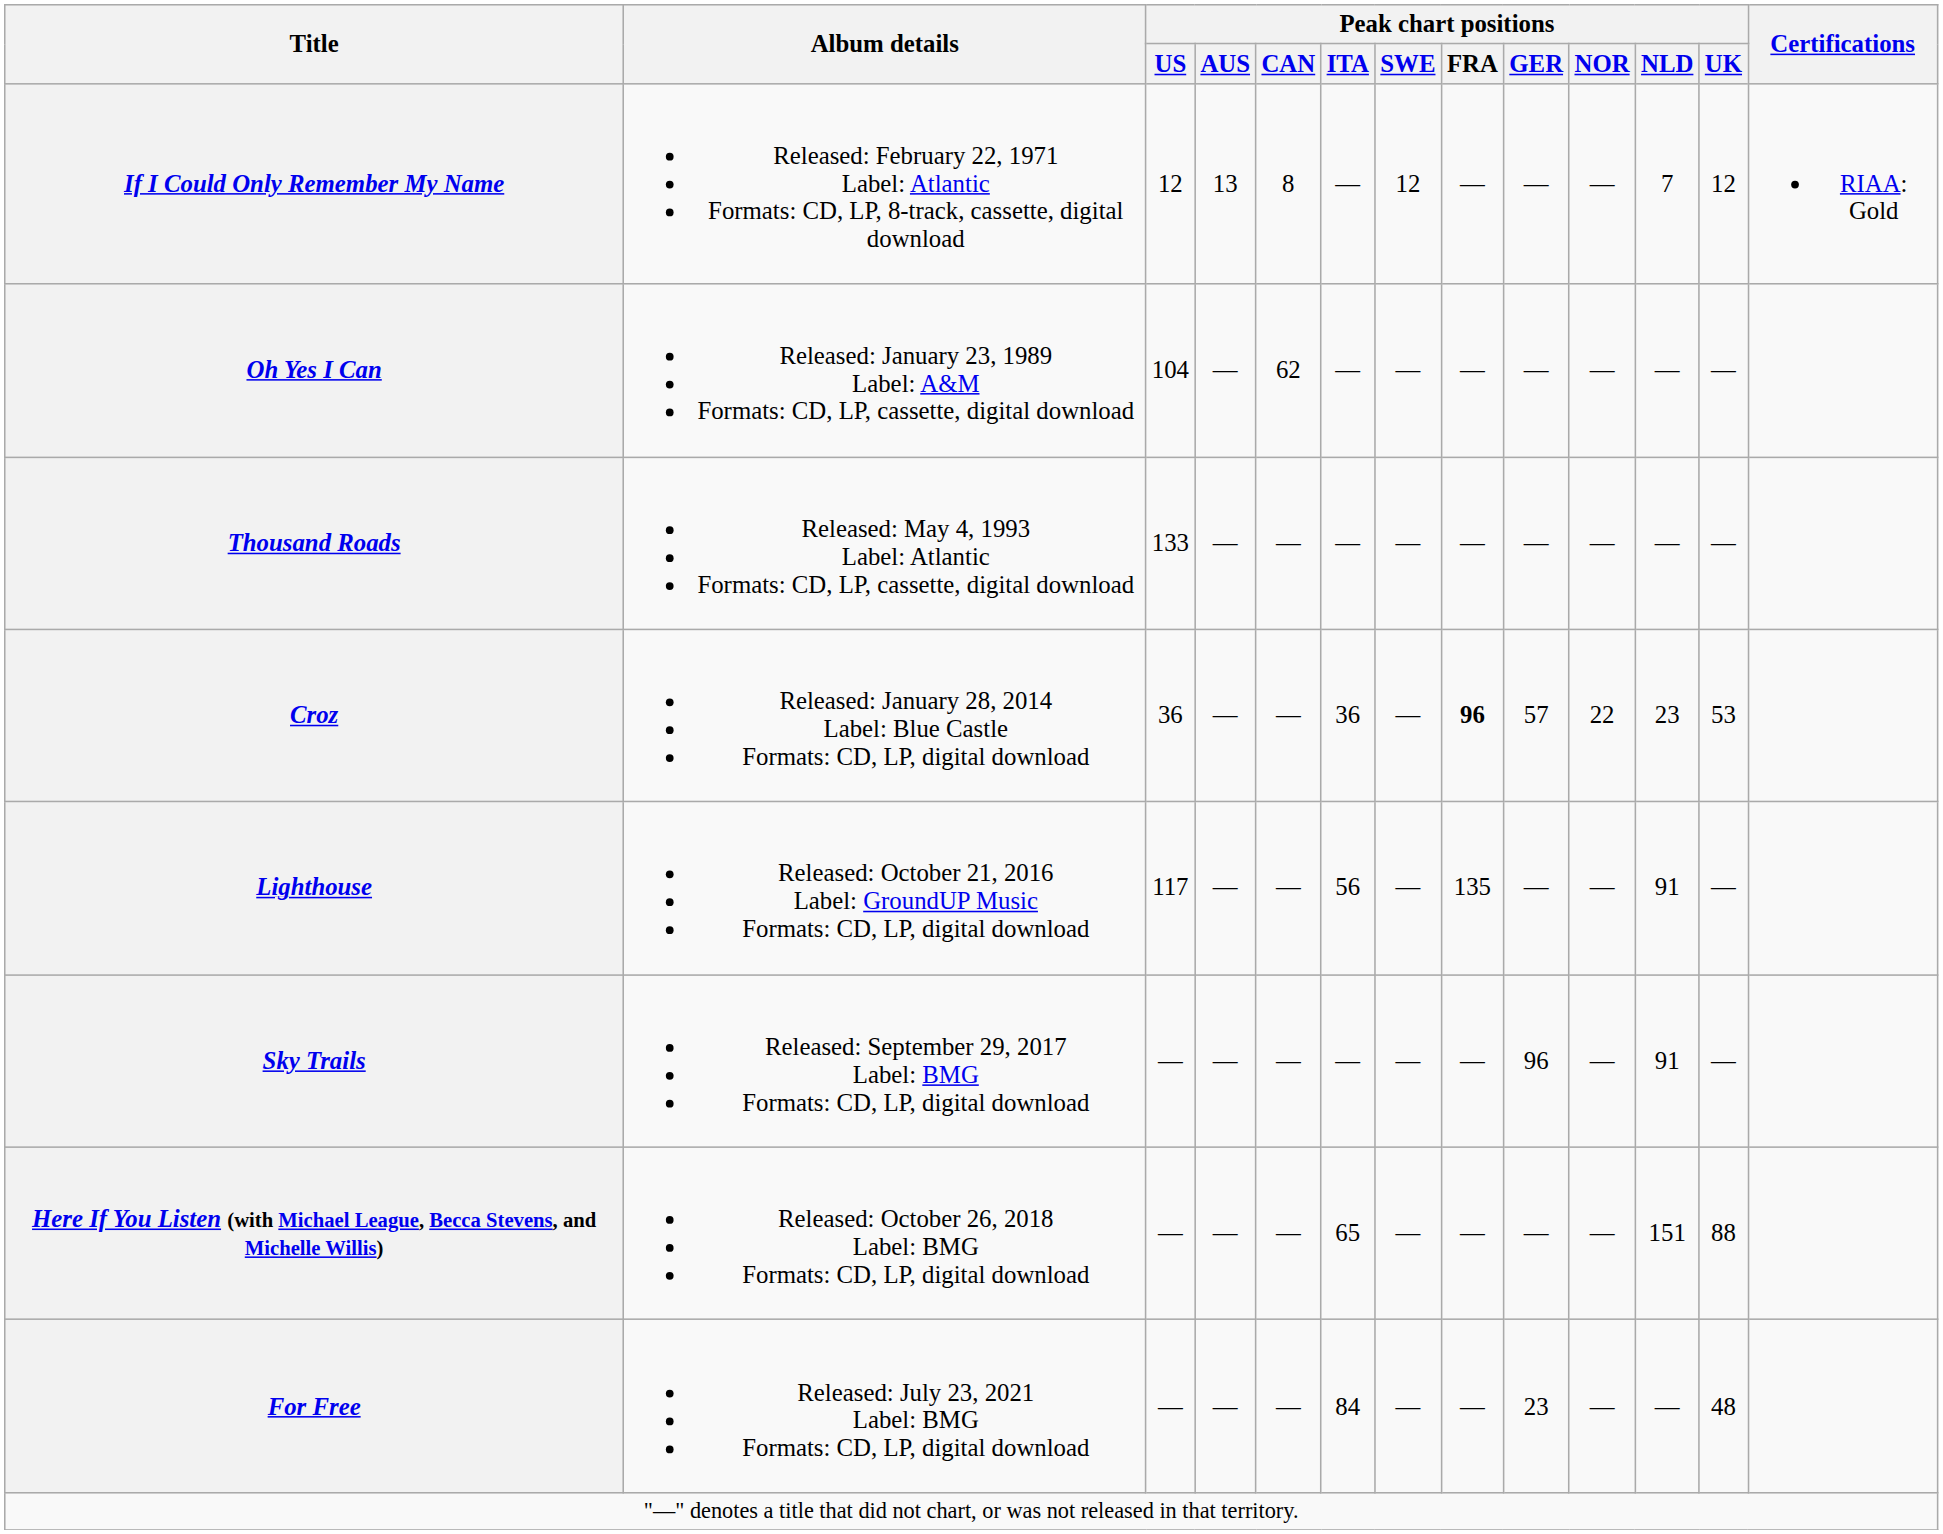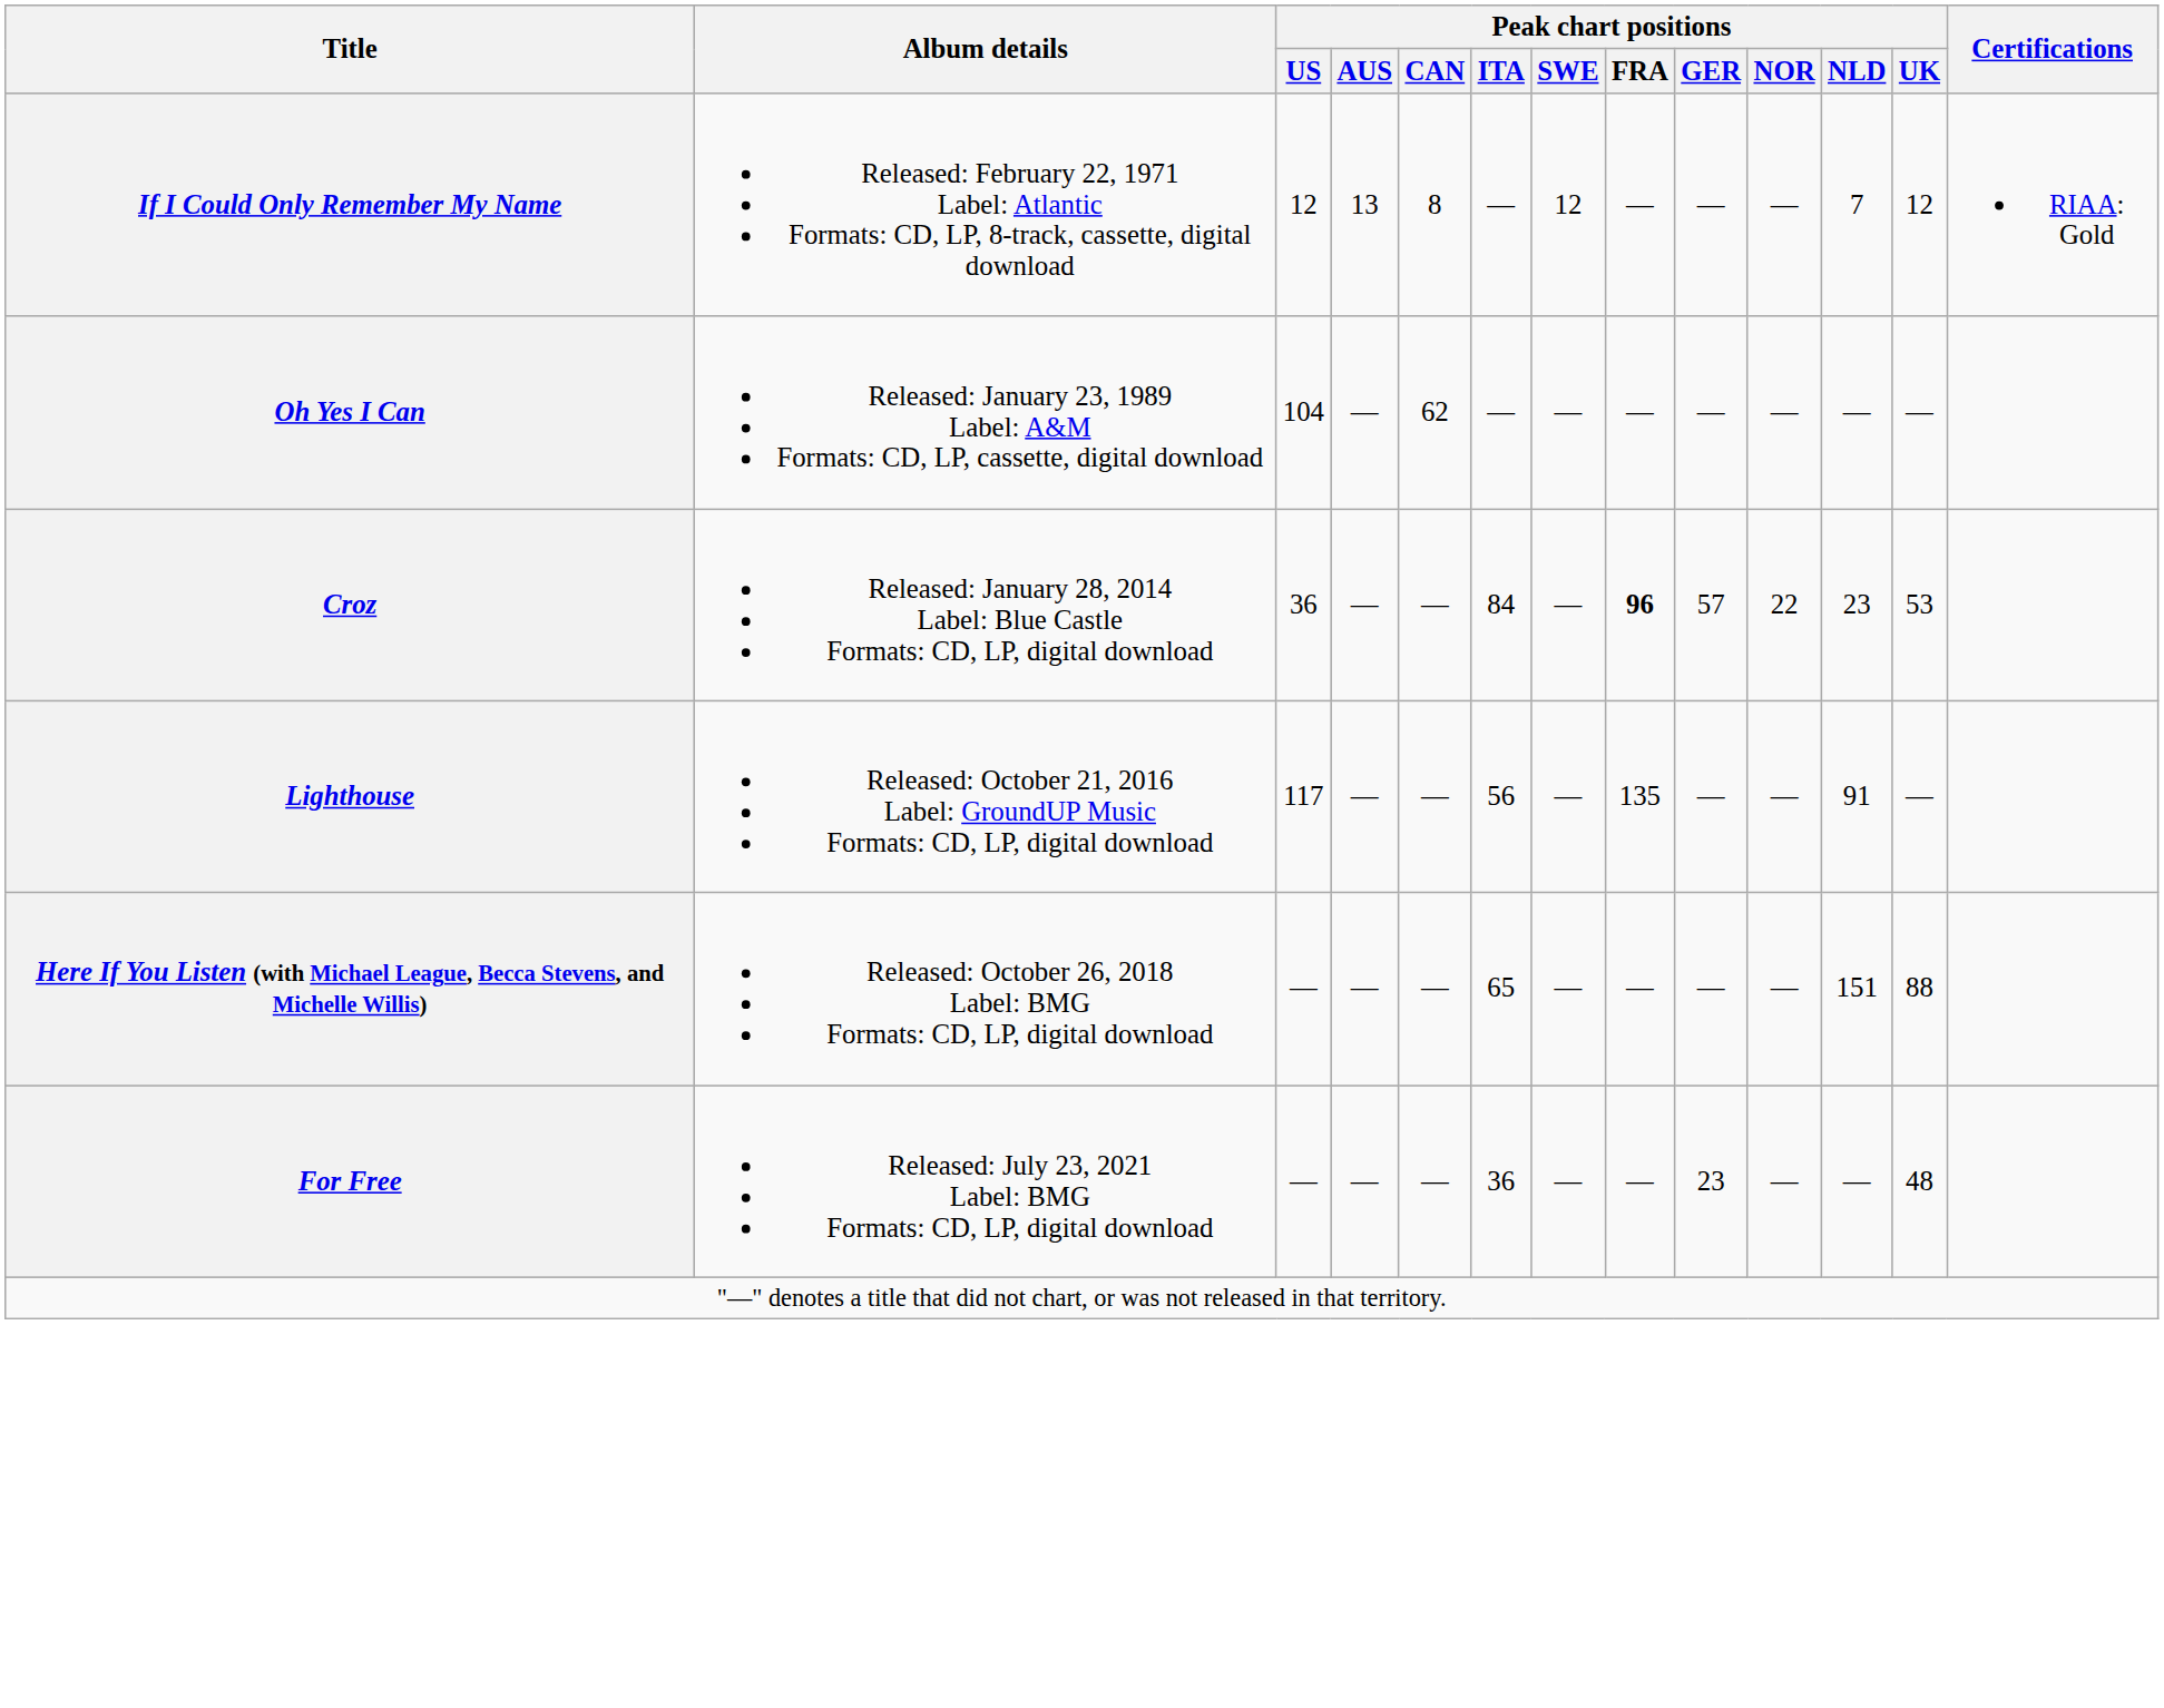- row: Thousand Roads | Released: May 4, 1993 Label: Atlantic Formats: CD, LP, cassette, digital download | 133 | — | — | — | — | — | — | — | — | —
Croz | Peak chart positions / ITA: 36 -> 84
- row: Sky Trails | Released: September 29, 2017 Label: BMG Formats: CD, LP, digital download | — | — | — | — | — | — | 96 | — | 91 | —
For Free | Peak chart positions / ITA: 84 -> 36
